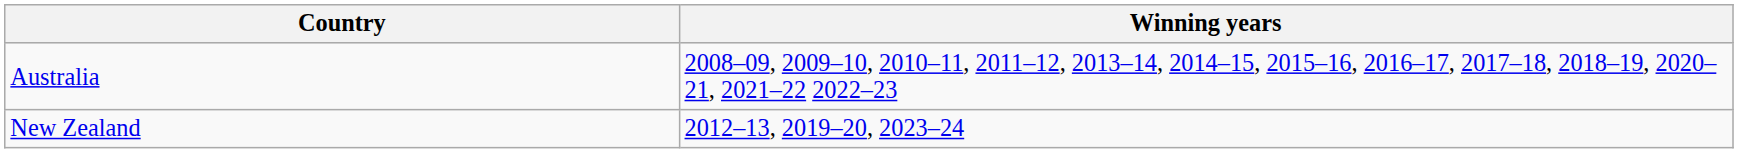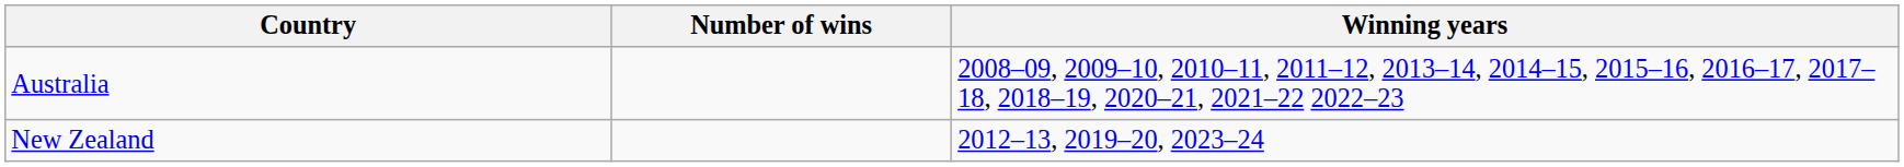+ column: Number of wins
